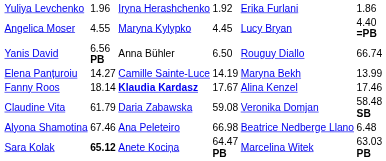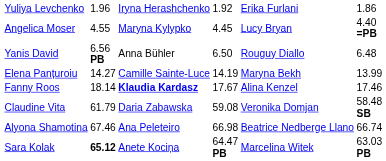Yanis David | column 7: 66.74 -> 6.48
Alyona Shamotina | column 7: 6.48 -> 66.74
